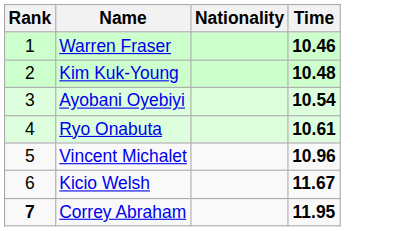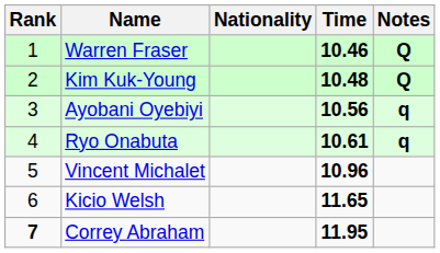+ column: Notes | Q | Q | q | q
Ayobani Oyebiyi | Time: 10.54 -> 10.56
Kicio Welsh | Time: 11.67 -> 11.65
